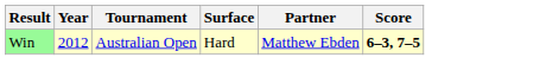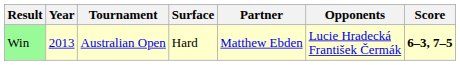+ column: Opponents | Lucie Hradecká František Čermák
Win | Year: 2012 -> 2013
